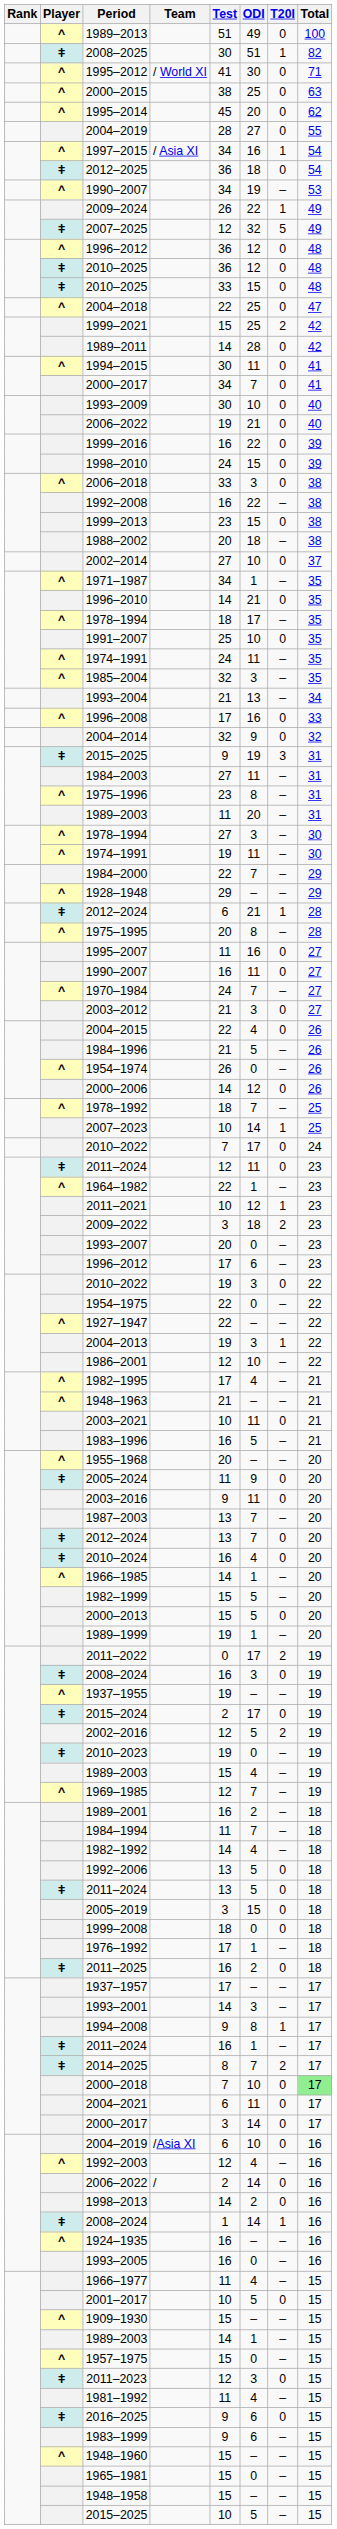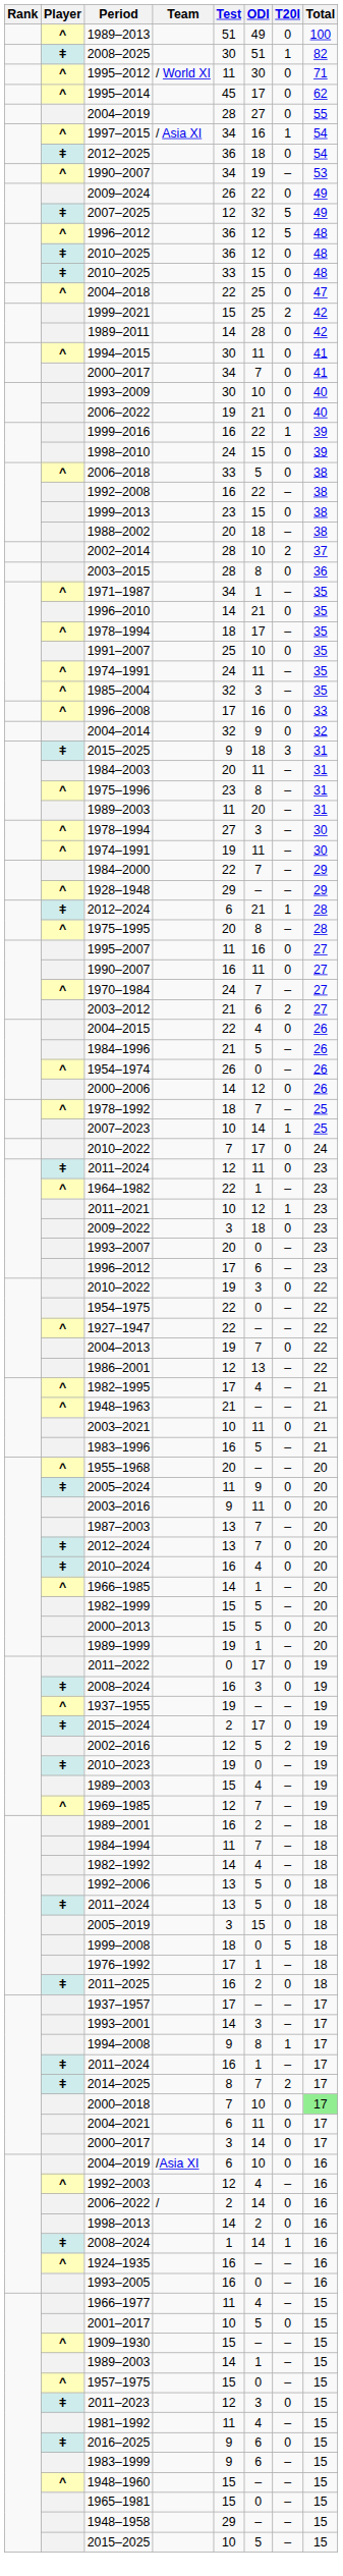1995–2012 | Test: 41 -> 11
- row: ^ | 2000–2015 | 38 | 25 | 0 | 63
1995–2014 | ODI: 20 -> 17
2009–2024 | T20I: 1 -> 0
^ / 1996–2012 | T20I: 0 -> 5
1999–2016 | T20I: 0 -> 1
2006–2018 | ODI: 3 -> 5
2002–2014 | Test: 27 -> 28
2002–2014 | T20I: 0 -> 2
+ row: 2003–2015 | 28 | 8 | 0 | 36
- row: 1993–2004 | 21 | 13 | – | 34
ǂ / 2015–2025 | ODI: 19 -> 18
1984–2003 | Test: 27 -> 20
2003–2012 | ODI: 3 -> 6
2003–2012 | T20I: 0 -> 2
2009–2022 | T20I: 2 -> 0
2004–2013 | ODI: 3 -> 7
2004–2013 | T20I: 1 -> 0
1986–2001 | ODI: 10 -> 13
2011–2022 | T20I: 2 -> 0
1999–2008 | T20I: 0 -> 5
1948–1958 | Test: 15 -> 29
